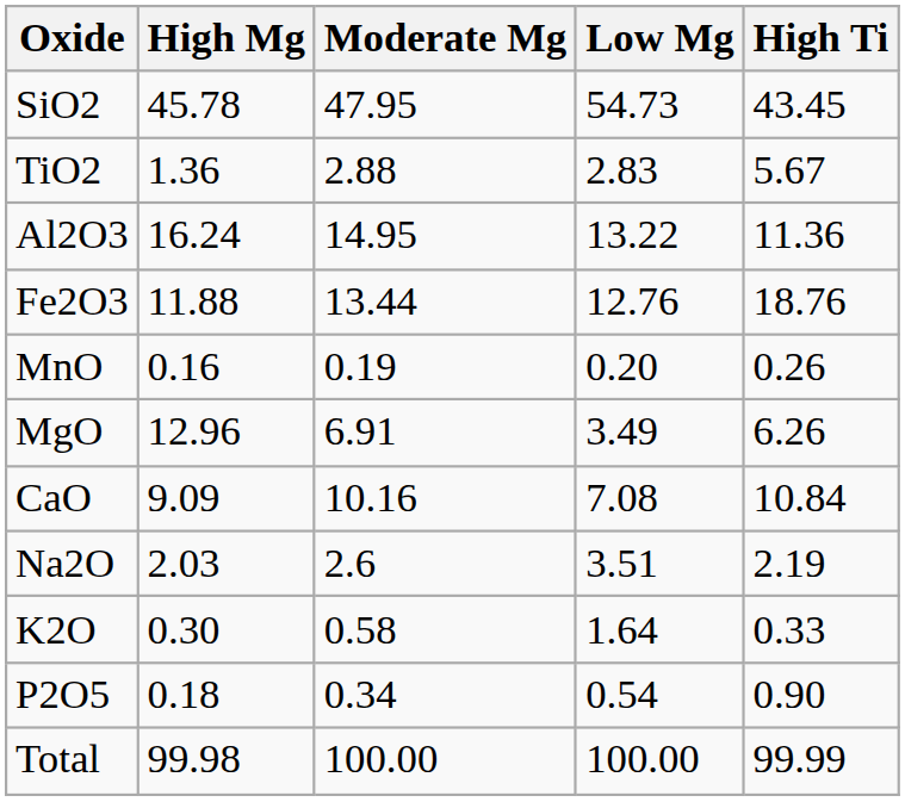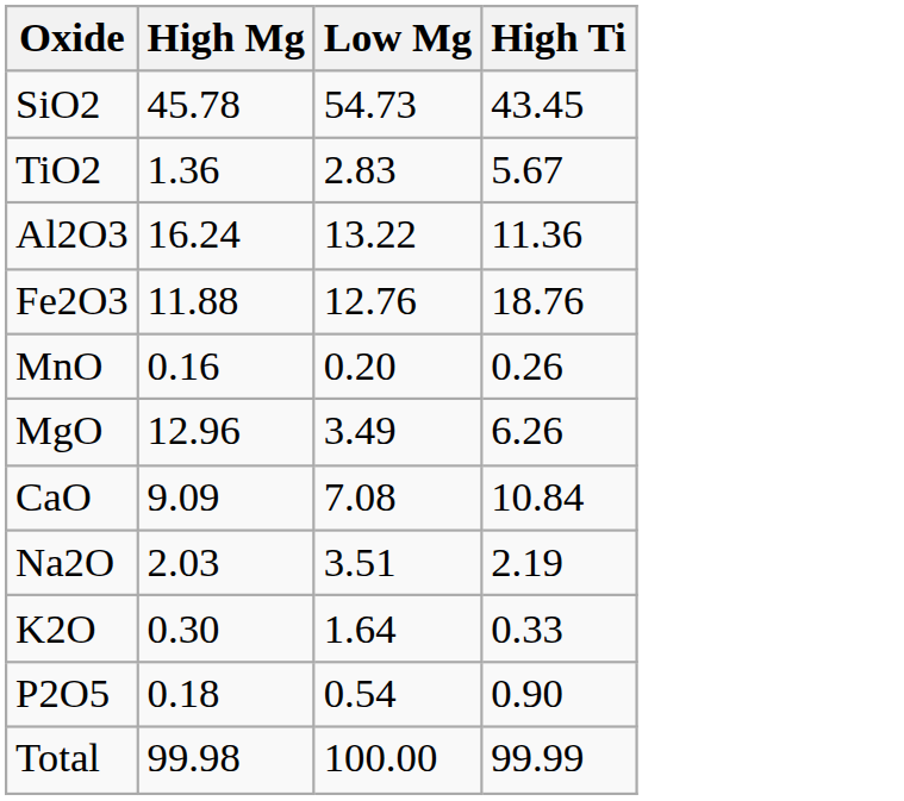- column: Moderate Mg | 47.95 | 2.88 | 14.95 | 13.44 | 0.19 | 6.91 | 10.16 | 2.6 | 0.58 | 0.34 | 100.00
